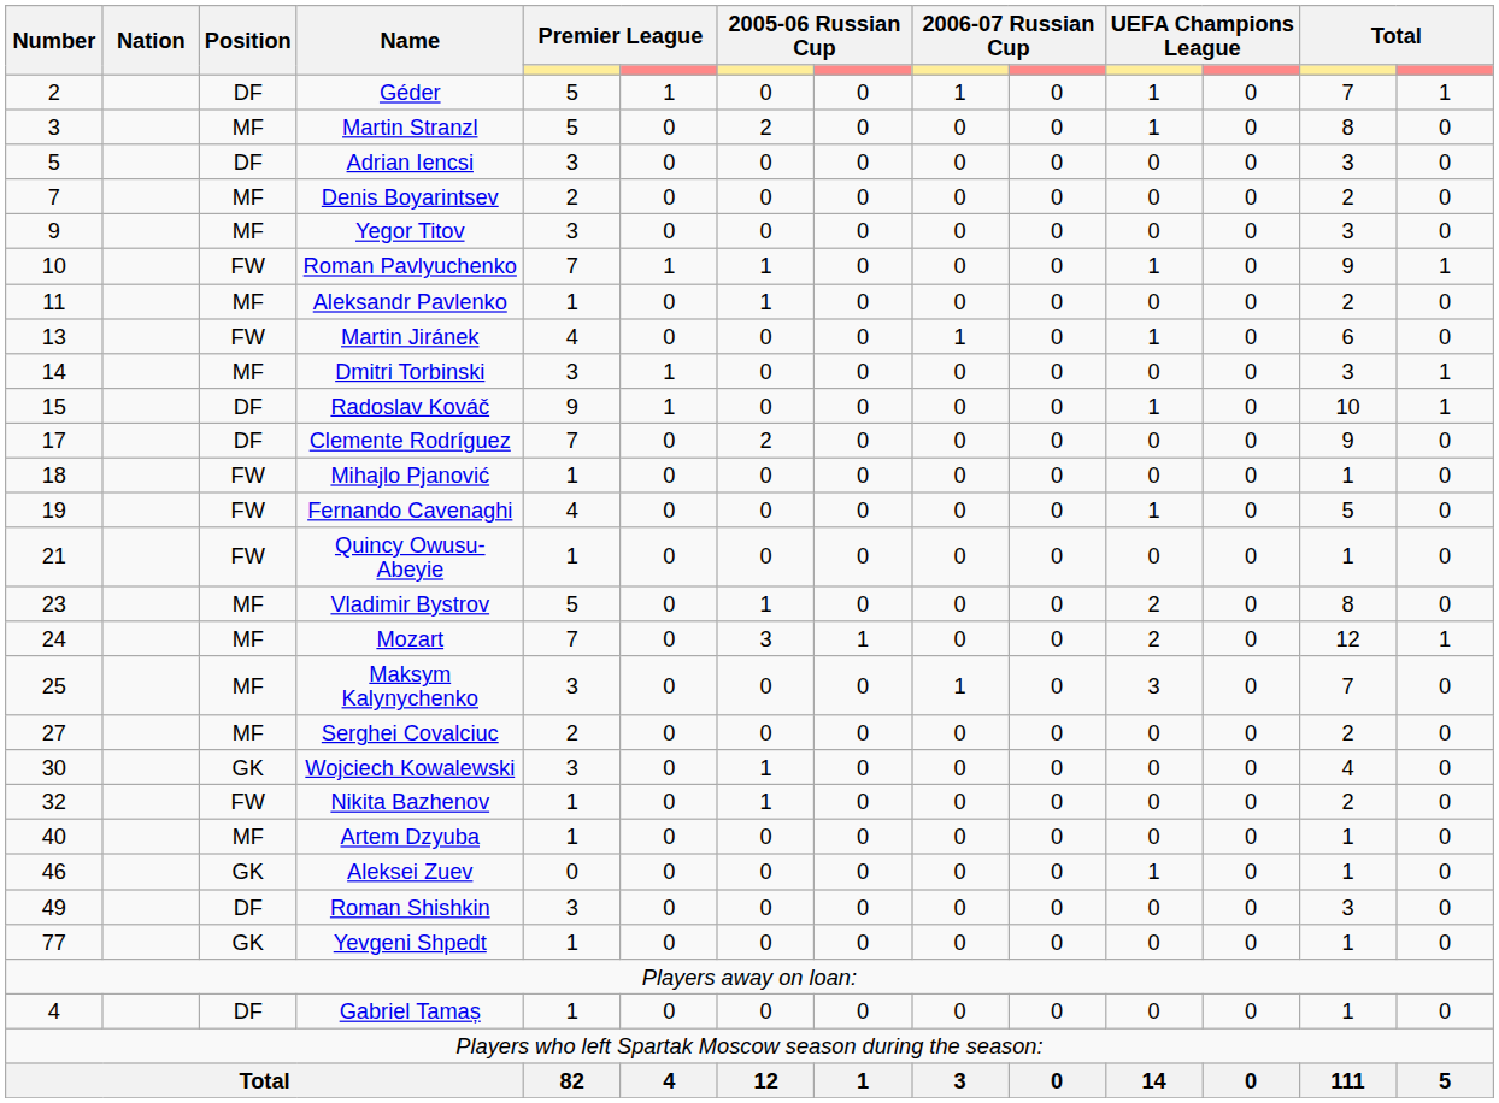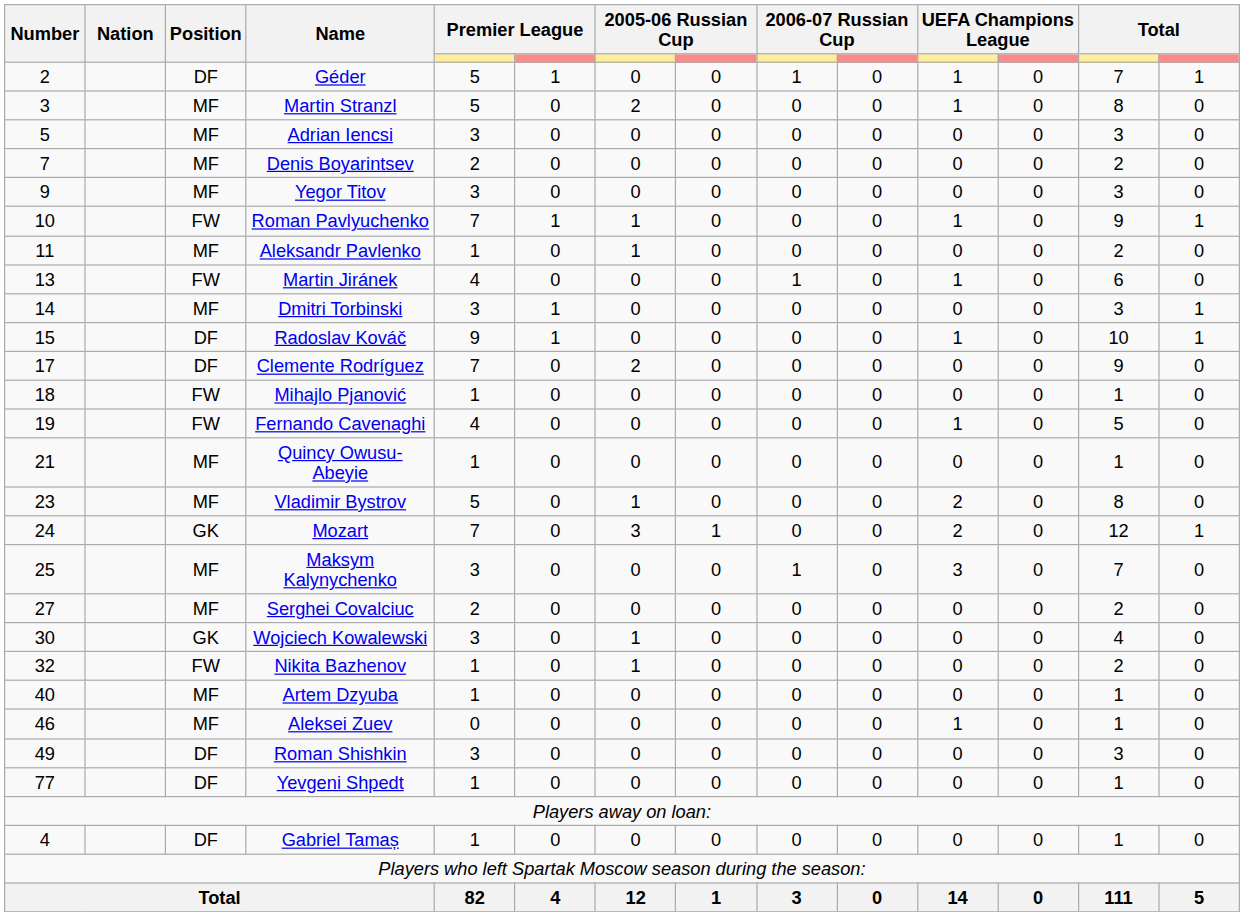Adrian Iencsi | Position: DF -> MF
Quincy Owusu-Abeyie | Position: FW -> MF
Mozart | Position: MF -> GK
Aleksei Zuev | Position: GK -> MF
Yevgeni Shpedt | Position: GK -> DF
